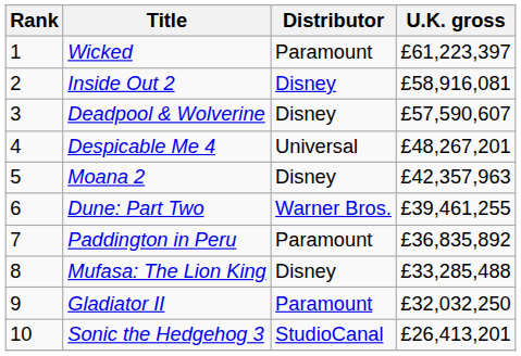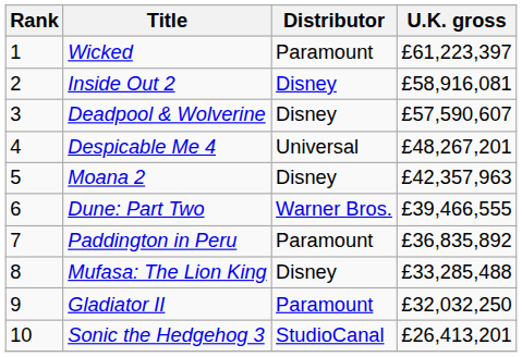Dune: Part Two | U.K. gross: £39,461,255 -> £39,466,555
